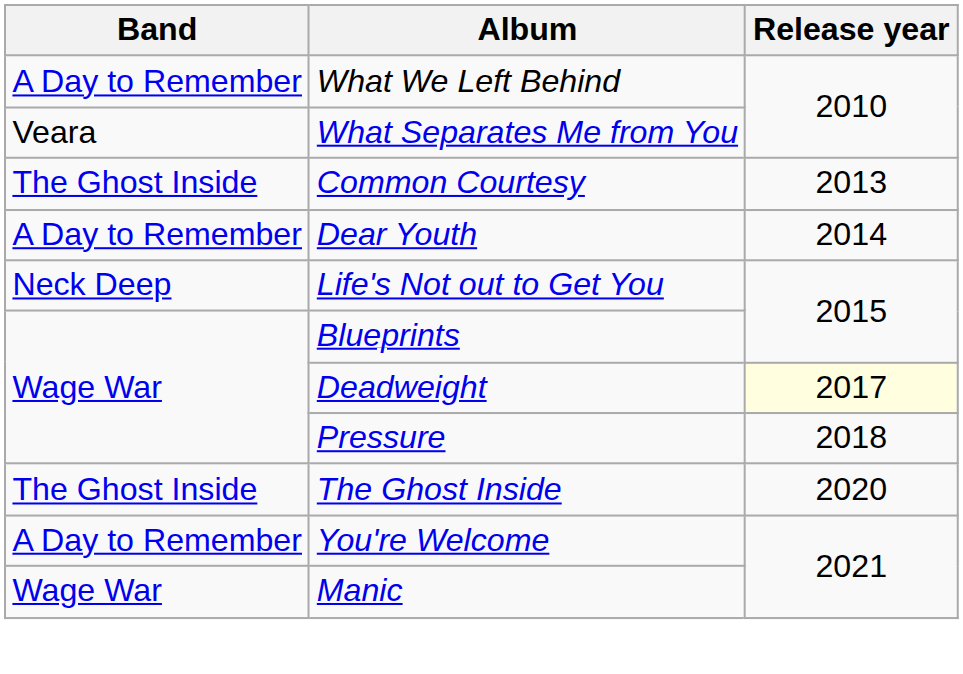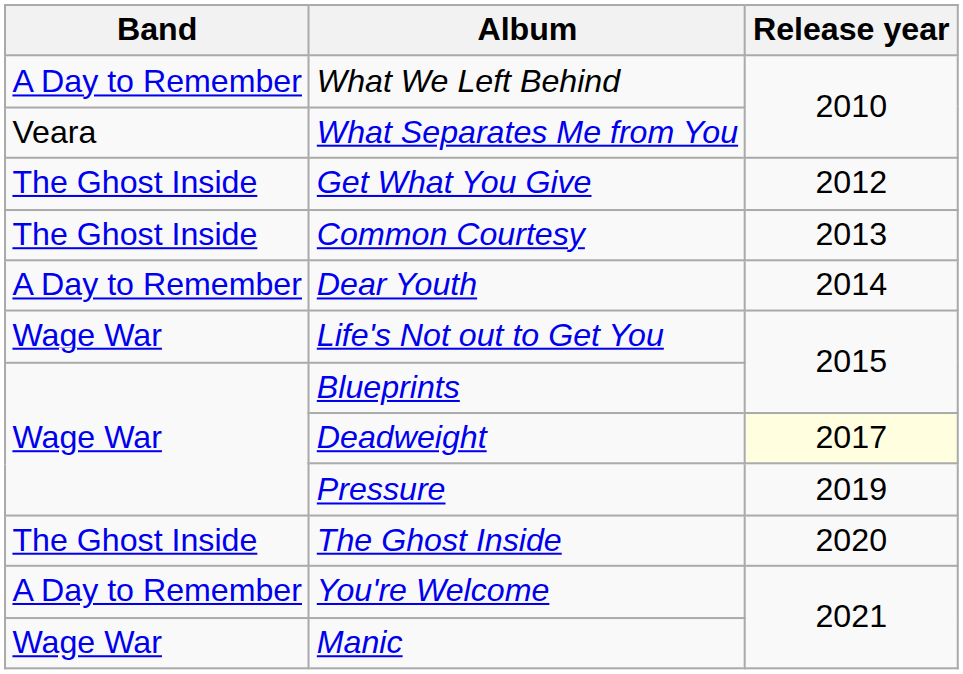+ row: The Ghost Inside | Get What You Give | 2012
Life's Not out to Get You | Band: Neck Deep -> Wage War
Pressure | Release year: 2018 -> 2019
